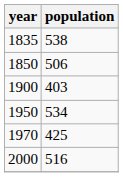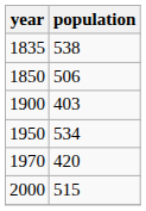1970 | population: 425 -> 420
2000 | population: 516 -> 515
